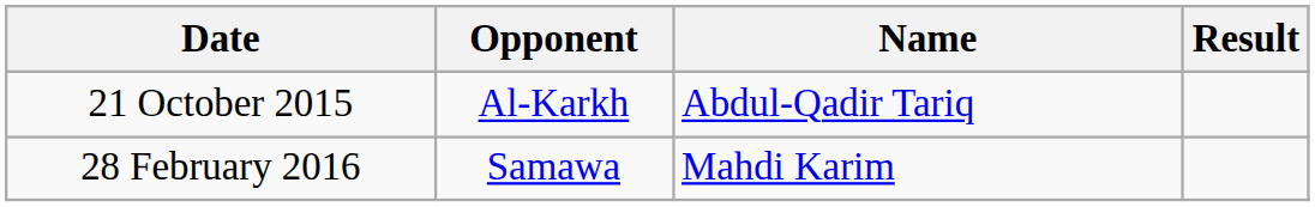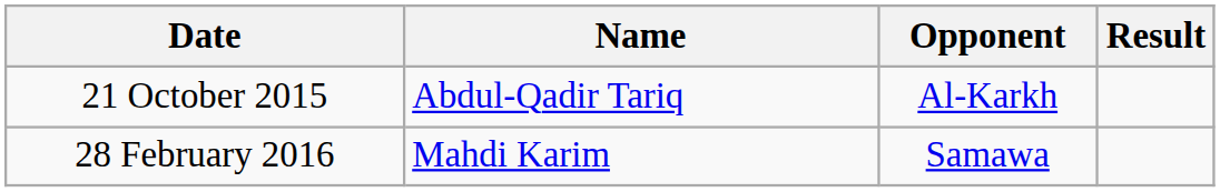columns swapped: Name <-> Opponent
